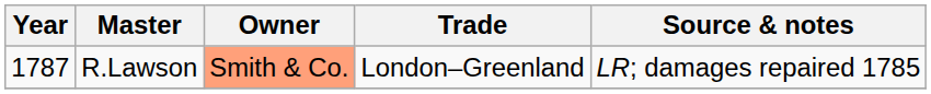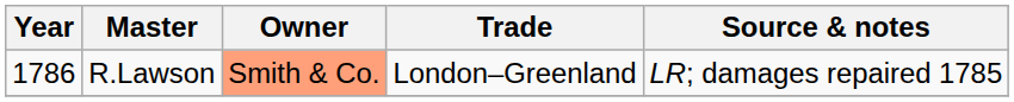R.Lawson | Year: 1787 -> 1786
